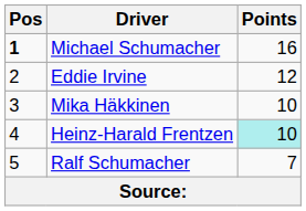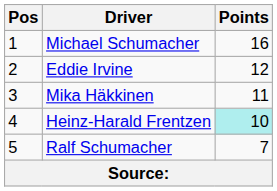Michael Schumacher | Pos: bold -> normal
Mika Häkkinen | Points: 10 -> 11
